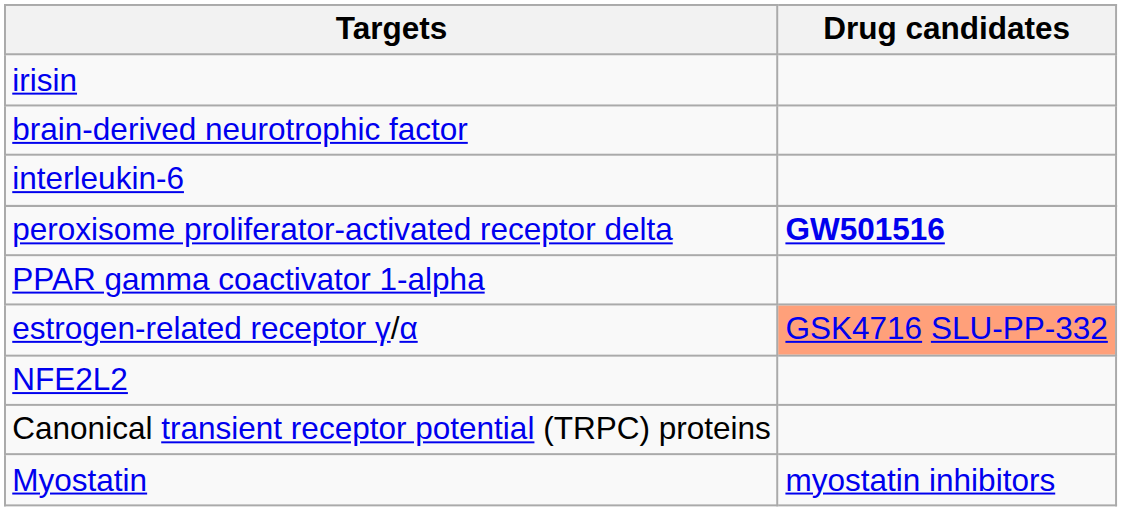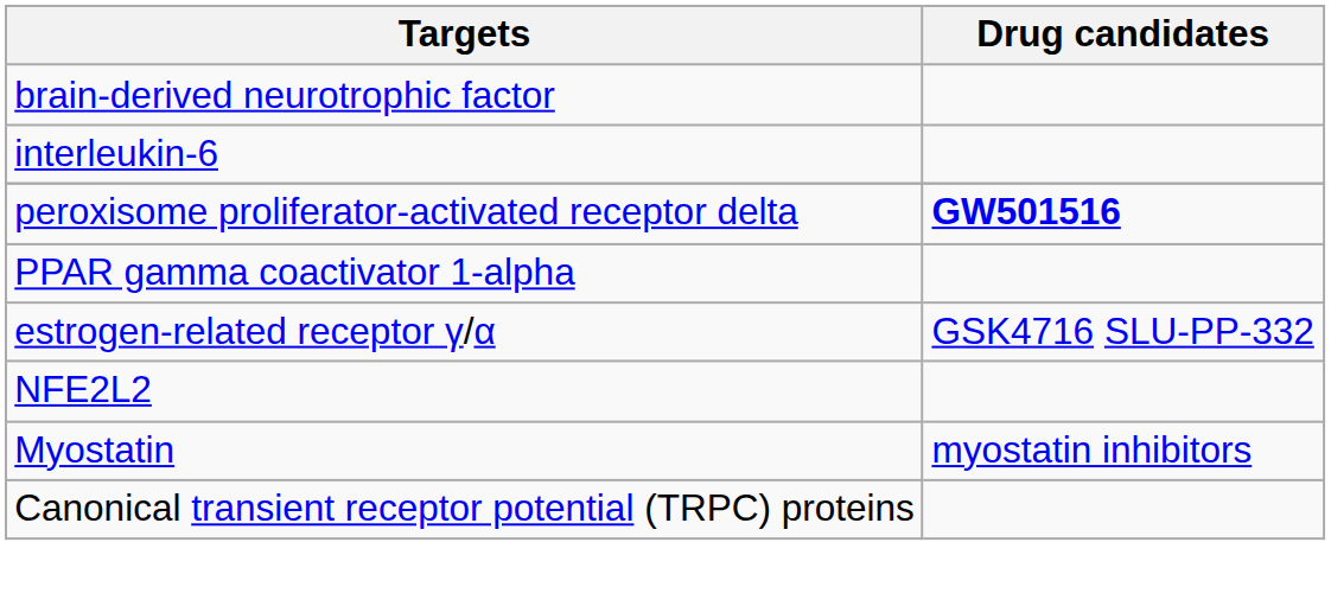- row: irisin
estrogen-related receptor γ/α | Drug candidates: lightsalmon background -> no background
rows swapped: Canonical transient receptor potential (TRPC) proteins <-> Myostatin
